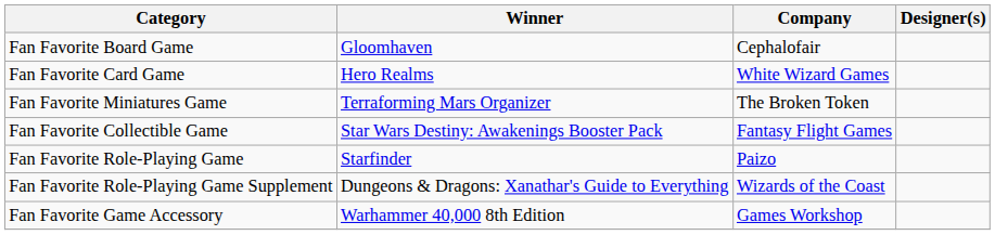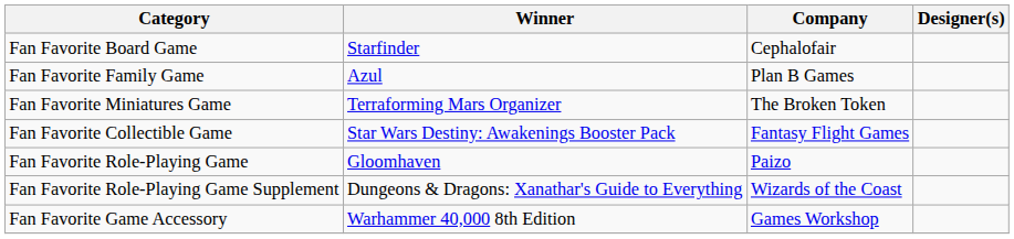Fan Favorite Board Game | Winner: Gloomhaven -> Starfinder
- row: Fan Favorite Card Game | Hero Realms | White Wizard Games
+ row: Fan Favorite Family Game | Azul | Plan B Games
Fan Favorite Role-Playing Game | Winner: Starfinder -> Gloomhaven
